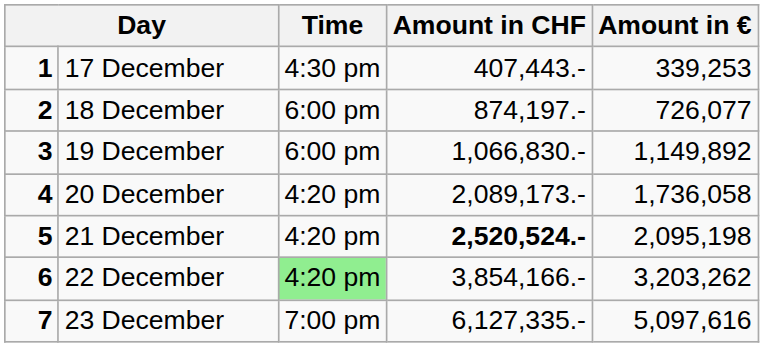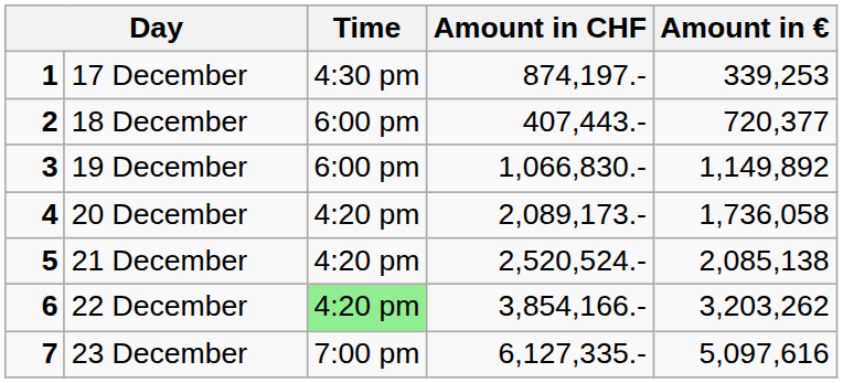17 December | Amount in CHF: 407,443.- -> 874,197.-
18 December | Amount in CHF: 874,197.- -> 407,443.-
18 December | Amount in €: 726,077 -> 720,377
21 December | Amount in CHF: bold -> normal
21 December | Amount in €: 2,095,198 -> 2,085,138
